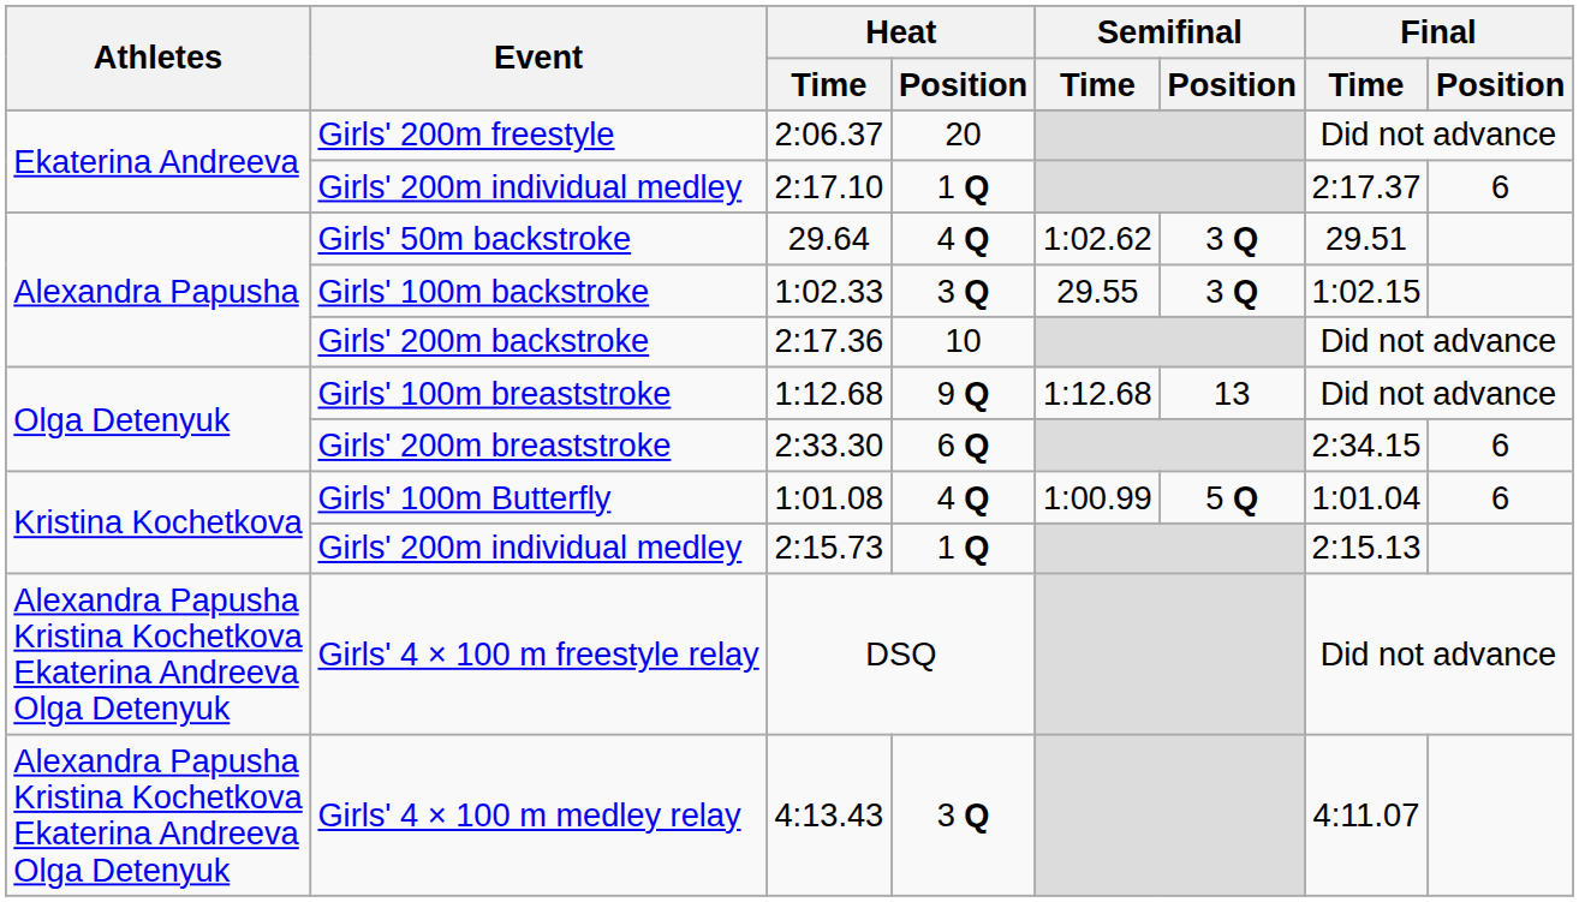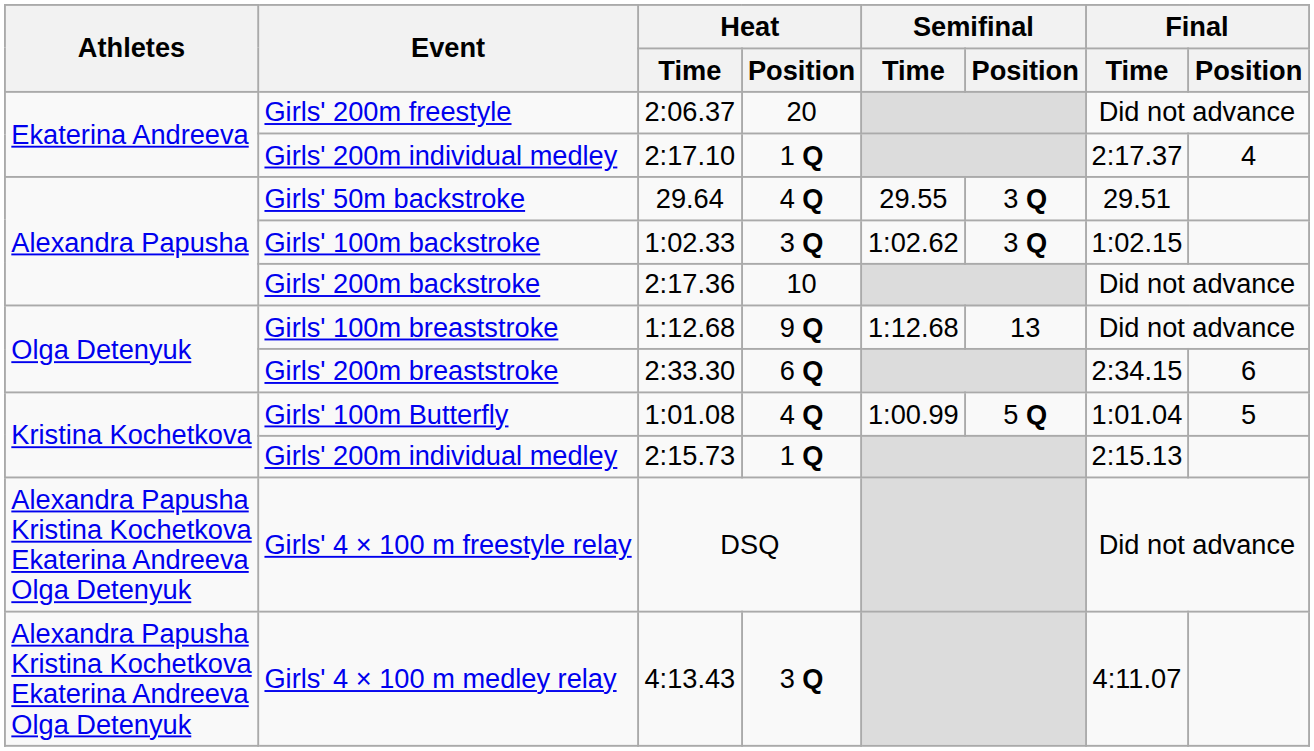Girls' 200m individual medley / 2:17.10 | Final / Position: 6 -> 4
Girls' 50m backstroke | Semifinal / Time: 1:02.62 -> 29.55
Girls' 100m backstroke | Semifinal / Time: 29.55 -> 1:02.62
Girls' 100m Butterfly | Final / Position: 6 -> 5
